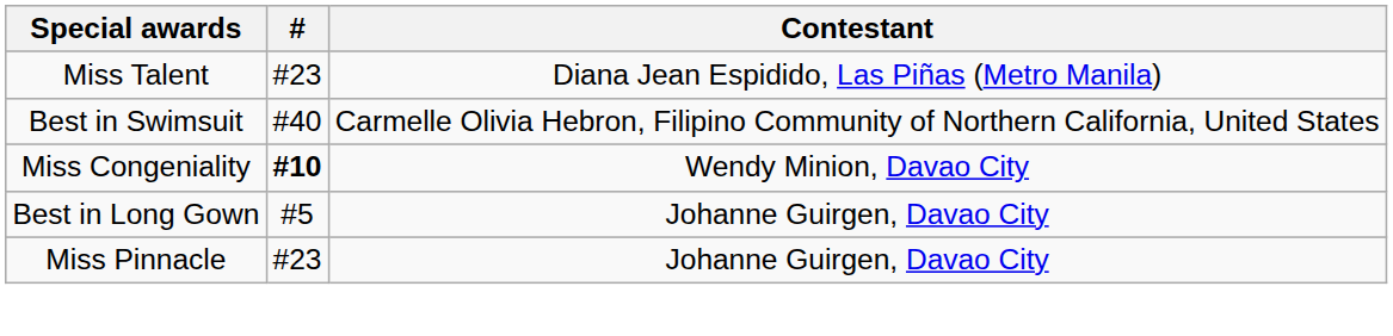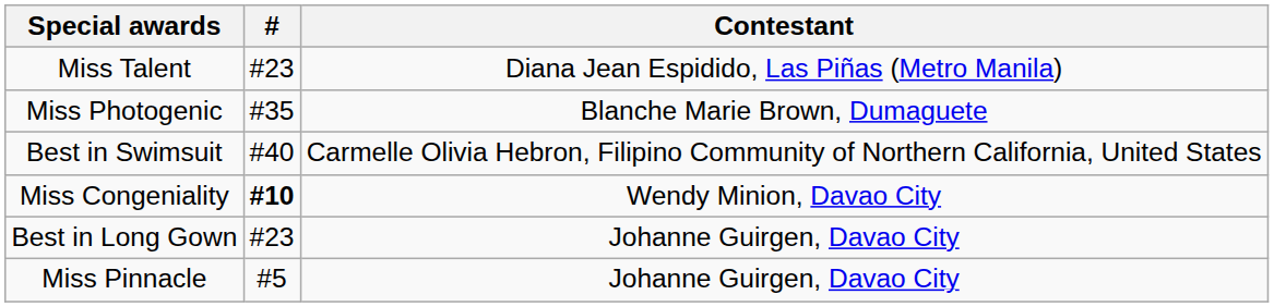+ row: Miss Photogenic | #35 | Blanche Marie Brown, Dumaguete
Best in Long Gown | #: #5 -> #23
Miss Pinnacle | #: #23 -> #5
